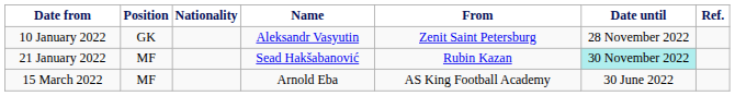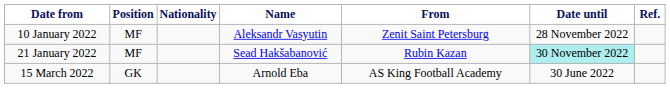10 January 2022 | Position: GK -> MF
15 March 2022 | Position: MF -> GK
